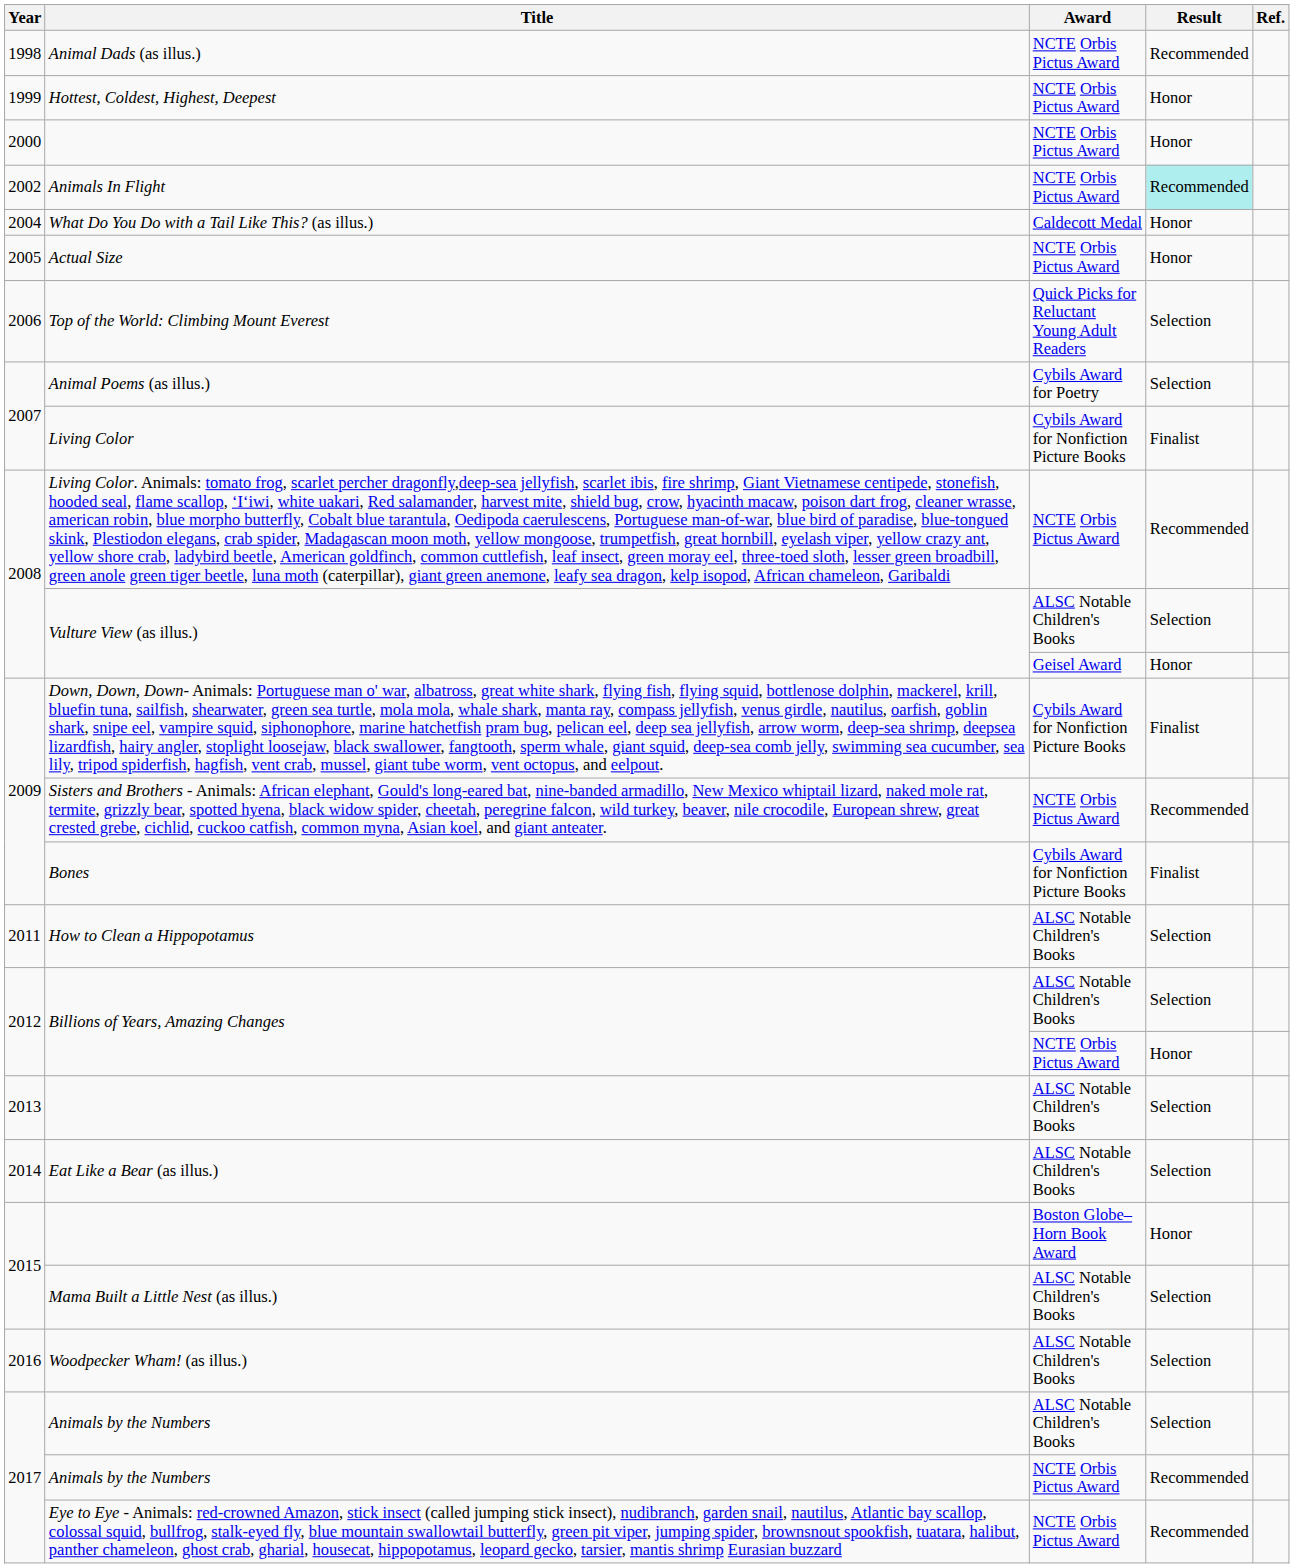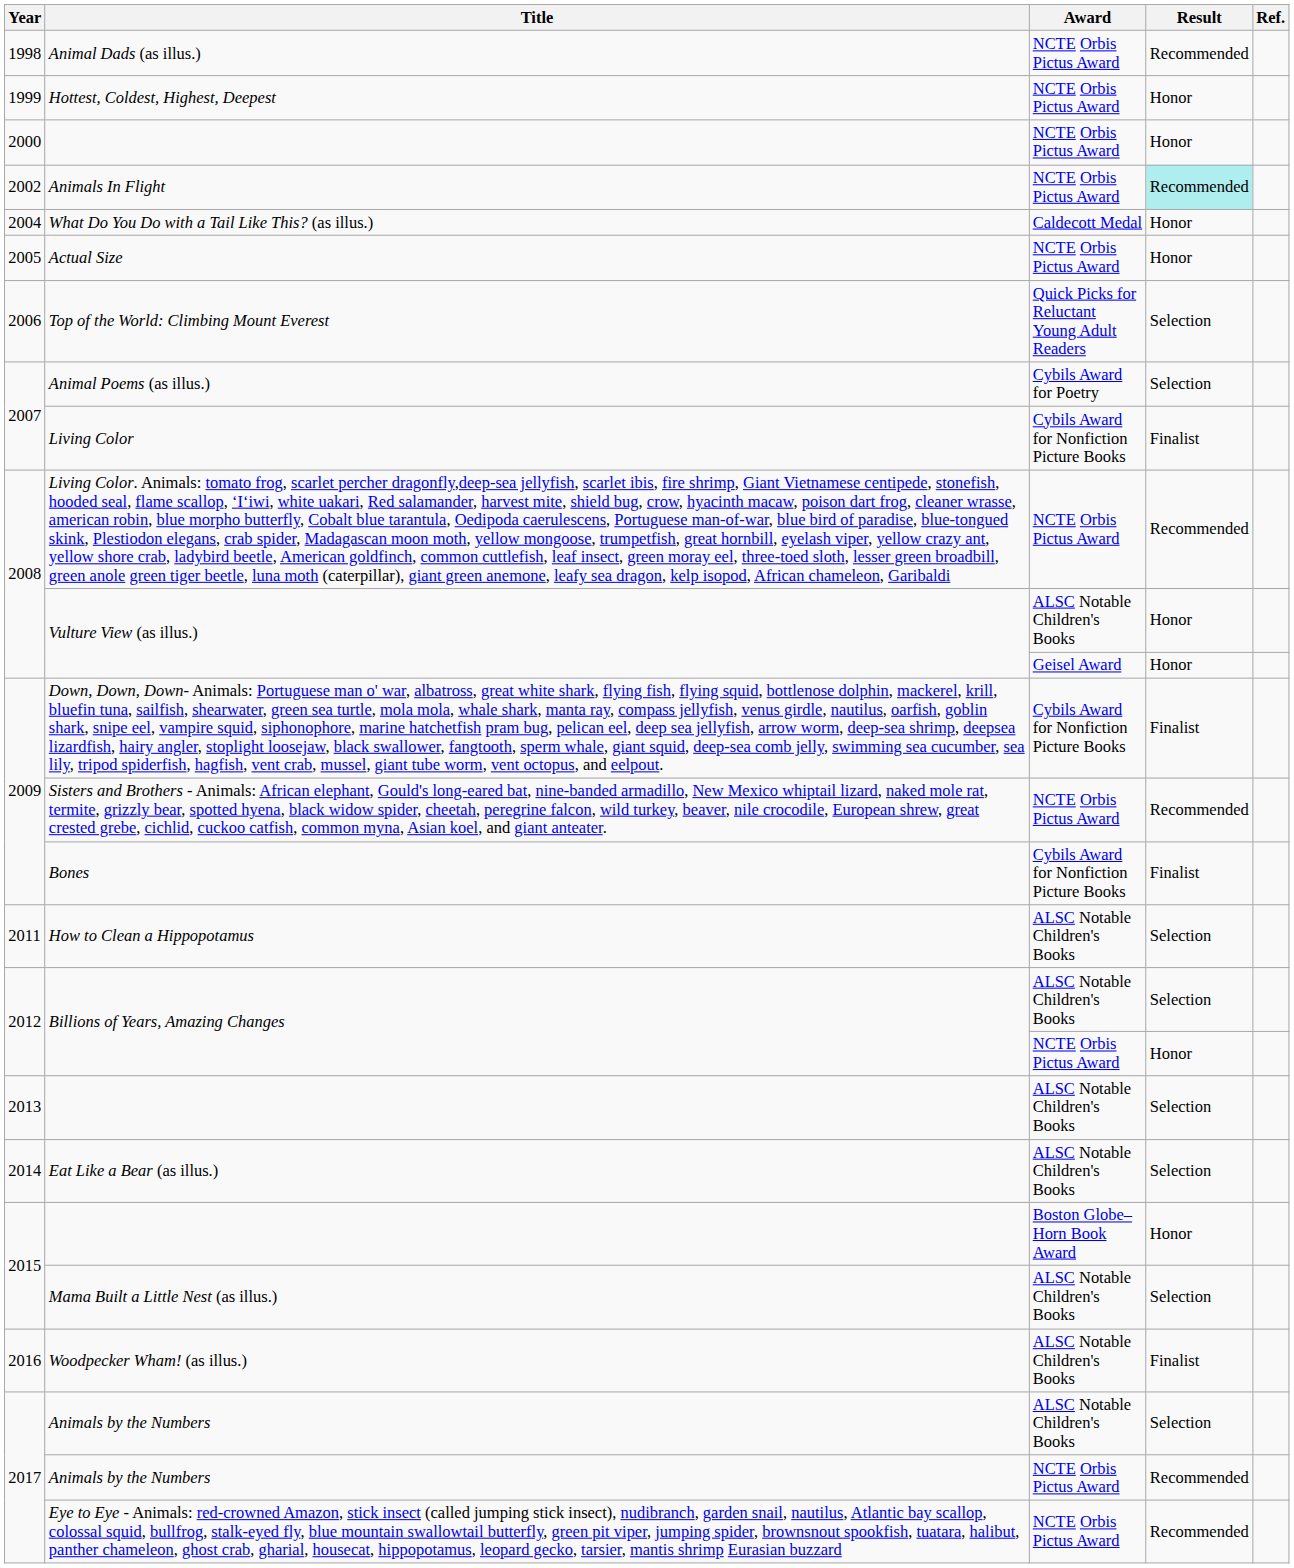Vulture View (as illus.) / ALSC Notable Children's Books | Result: Selection -> Honor
Woodpecker Wham! (as illus.) | Result: Selection -> Finalist
